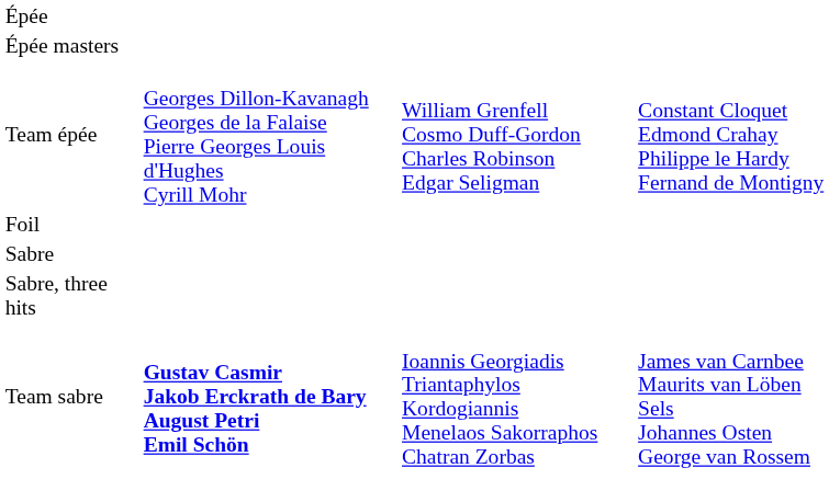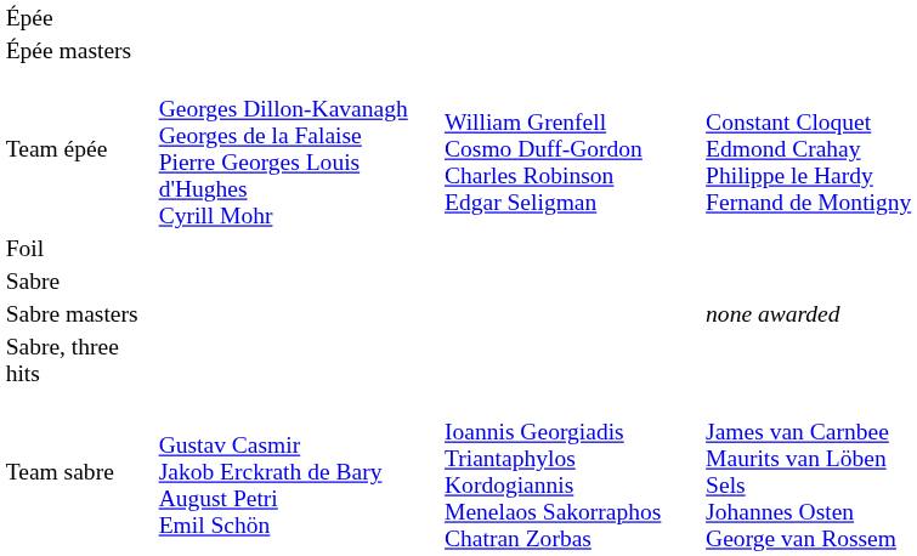+ row: Sabre masters | none awarded
Team sabre | column 2: bold -> normal
